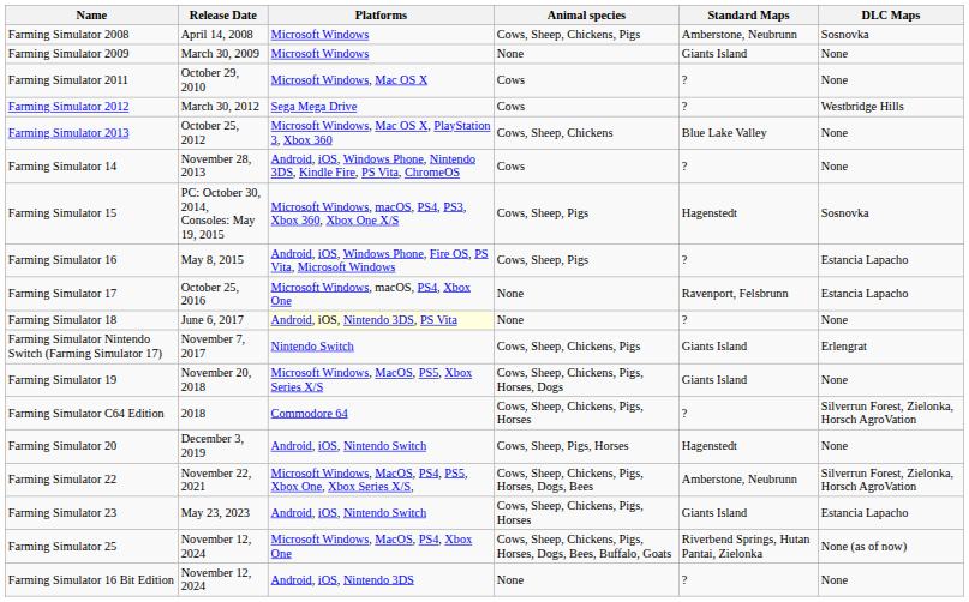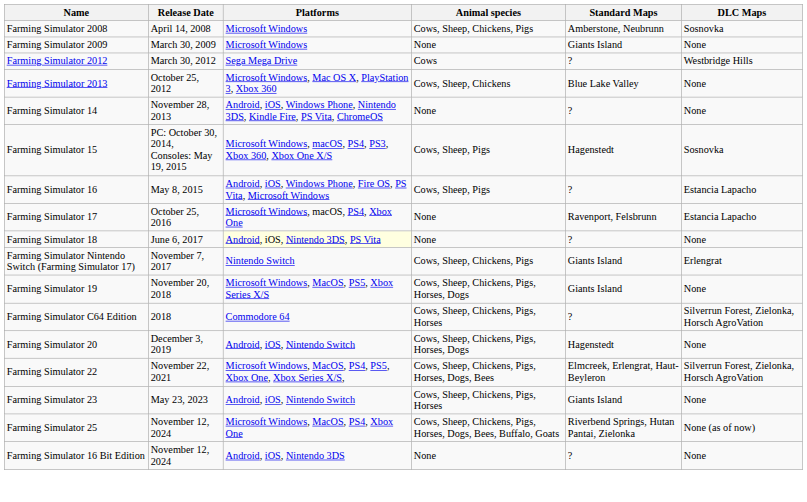- row: Farming Simulator 2011 | October 29, 2010 | Microsoft Windows, Mac OS X | Cows | ? | None
Farming Simulator 14 | Animal species: Cows -> None
Farming Simulator 20 | Animal species: Cows, Sheep, Pigs, Horses -> Cows, Sheep, Chickens, Pigs, Horses, Dogs
Farming Simulator 22 | Standard Maps: Amberstone, Neubrunn -> Elmcreek, Erlengrat, Haut-Beyleron
Farming Simulator 23 | DLC Maps: Estancia Lapacho -> None
